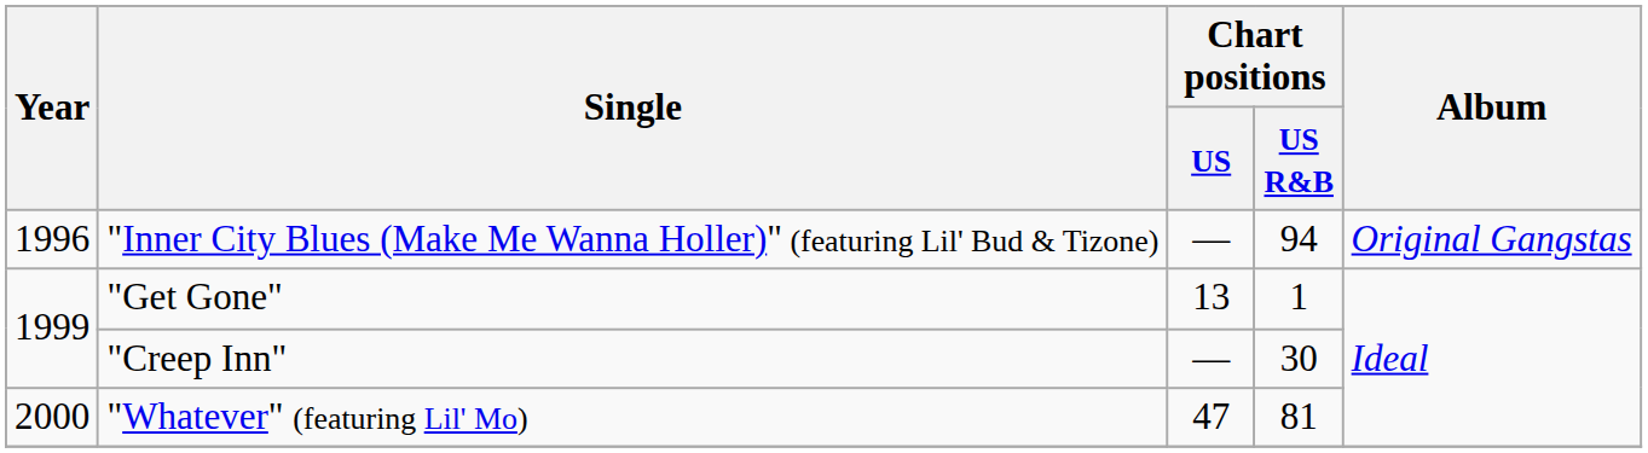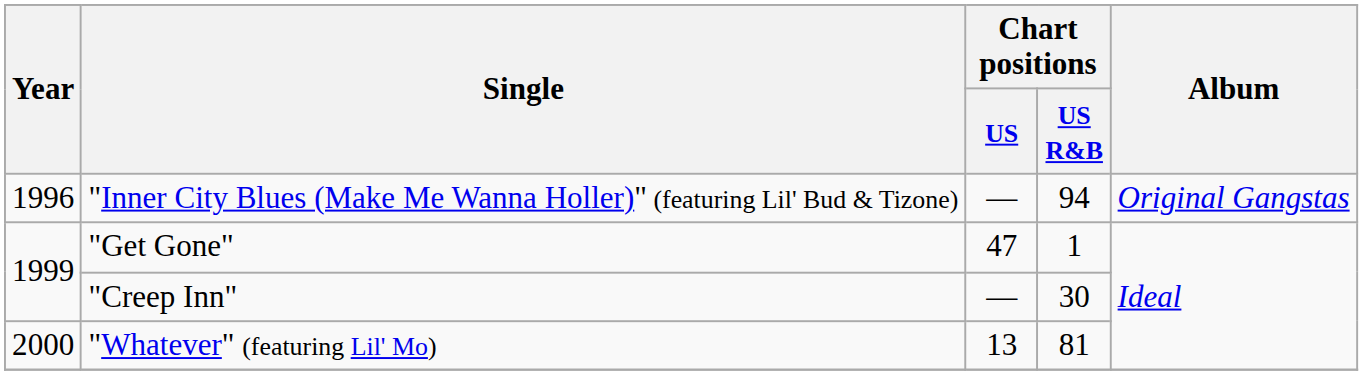"Get Gone" | Chart positions / US: 13 -> 47
"Whatever" (featuring Lil' Mo) | Chart positions / US: 47 -> 13
